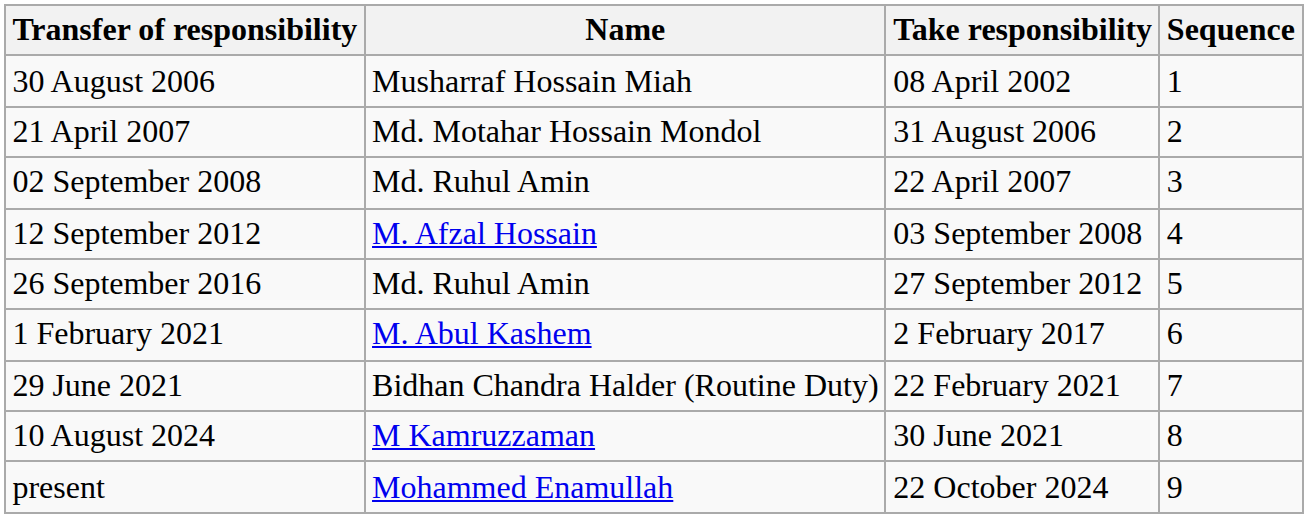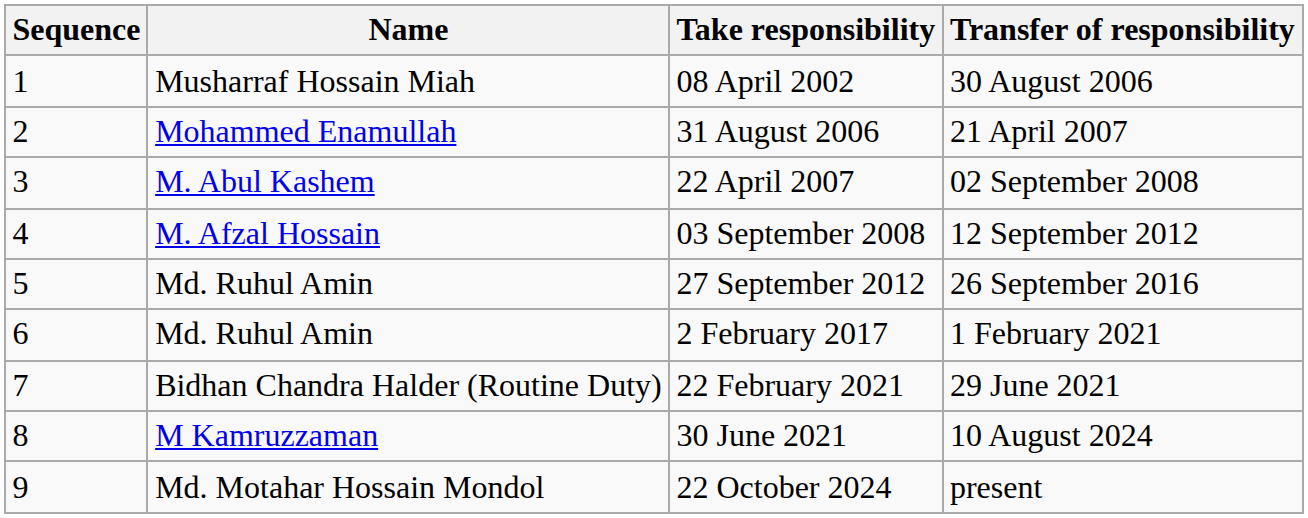columns swapped: Sequence <-> Transfer of responsibility
31 August 2006 | Name: Md. Motahar Hossain Mondol -> Mohammed Enamullah
22 April 2007 | Name: Md. Ruhul Amin -> M. Abul Kashem
2 February 2017 | Name: M. Abul Kashem -> Md. Ruhul Amin
22 October 2024 | Name: Mohammed Enamullah -> Md. Motahar Hossain Mondol
